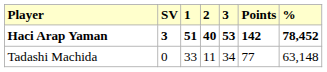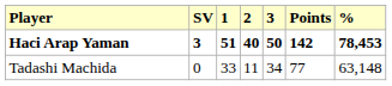Haci Arap Yaman | 3: 53 -> 50
Haci Arap Yaman | %: 78,452 -> 78,453
